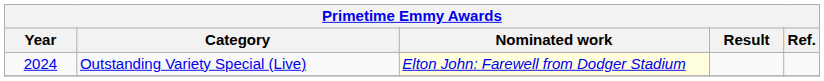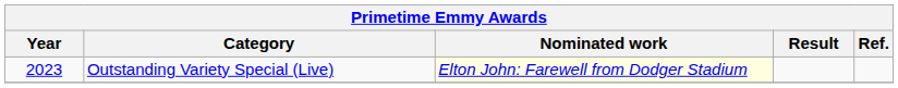Outstanding Variety Special (Live) | Year: 2024 -> 2023
